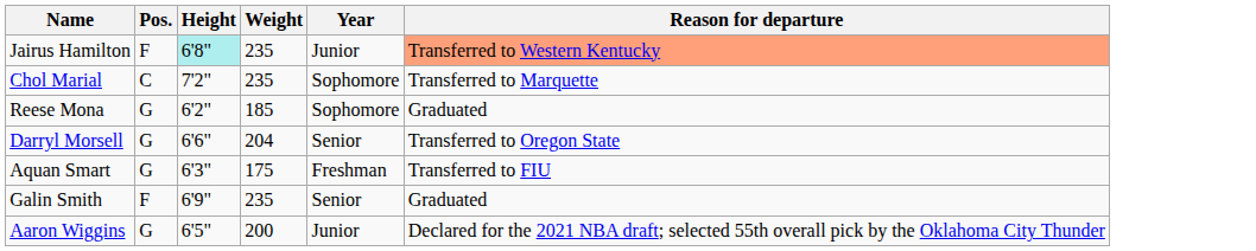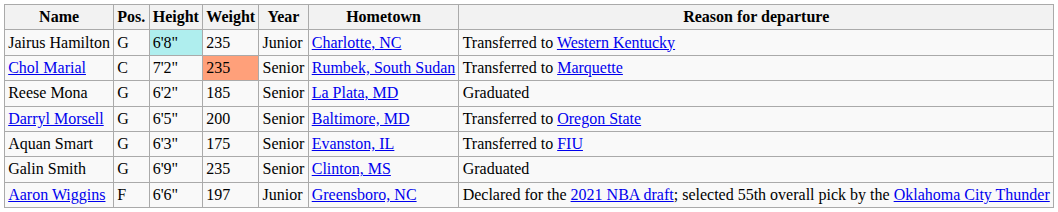+ column: Hometown | Charlotte, NC | Rumbek, South Sudan | La Plata, MD | Baltimore, MD | Evanston, IL | Clinton, MS | Greensboro, NC
Jairus Hamilton | Pos.: F -> G
Jairus Hamilton | Reason for departure: lightsalmon background -> no background
Chol Marial | Weight: no background -> lightsalmon background
Chol Marial | Year: Sophomore -> Senior
Reese Mona | Year: Sophomore -> Senior
Darryl Morsell | Height: 6'6" -> 6'5"
Darryl Morsell | Weight: 204 -> 200
Aquan Smart | Year: Freshman -> Senior
Galin Smith | Pos.: F -> G
Aaron Wiggins | Pos.: G -> F
Aaron Wiggins | Height: 6'5" -> 6'6"
Aaron Wiggins | Weight: 200 -> 197
